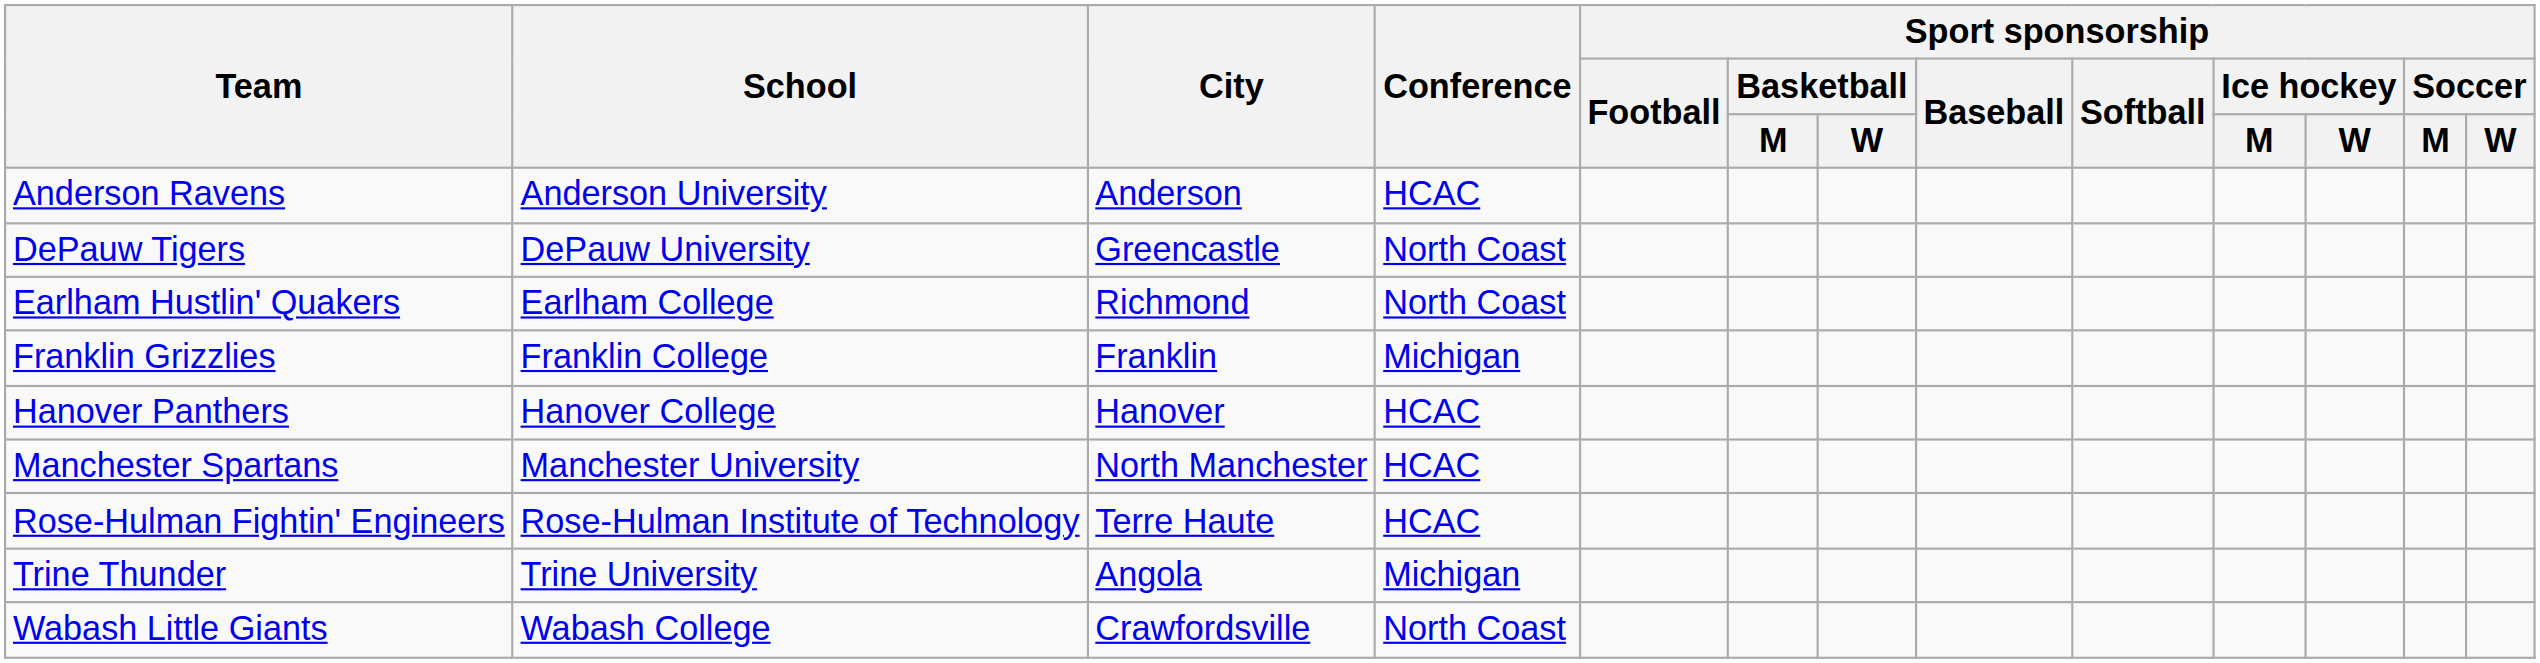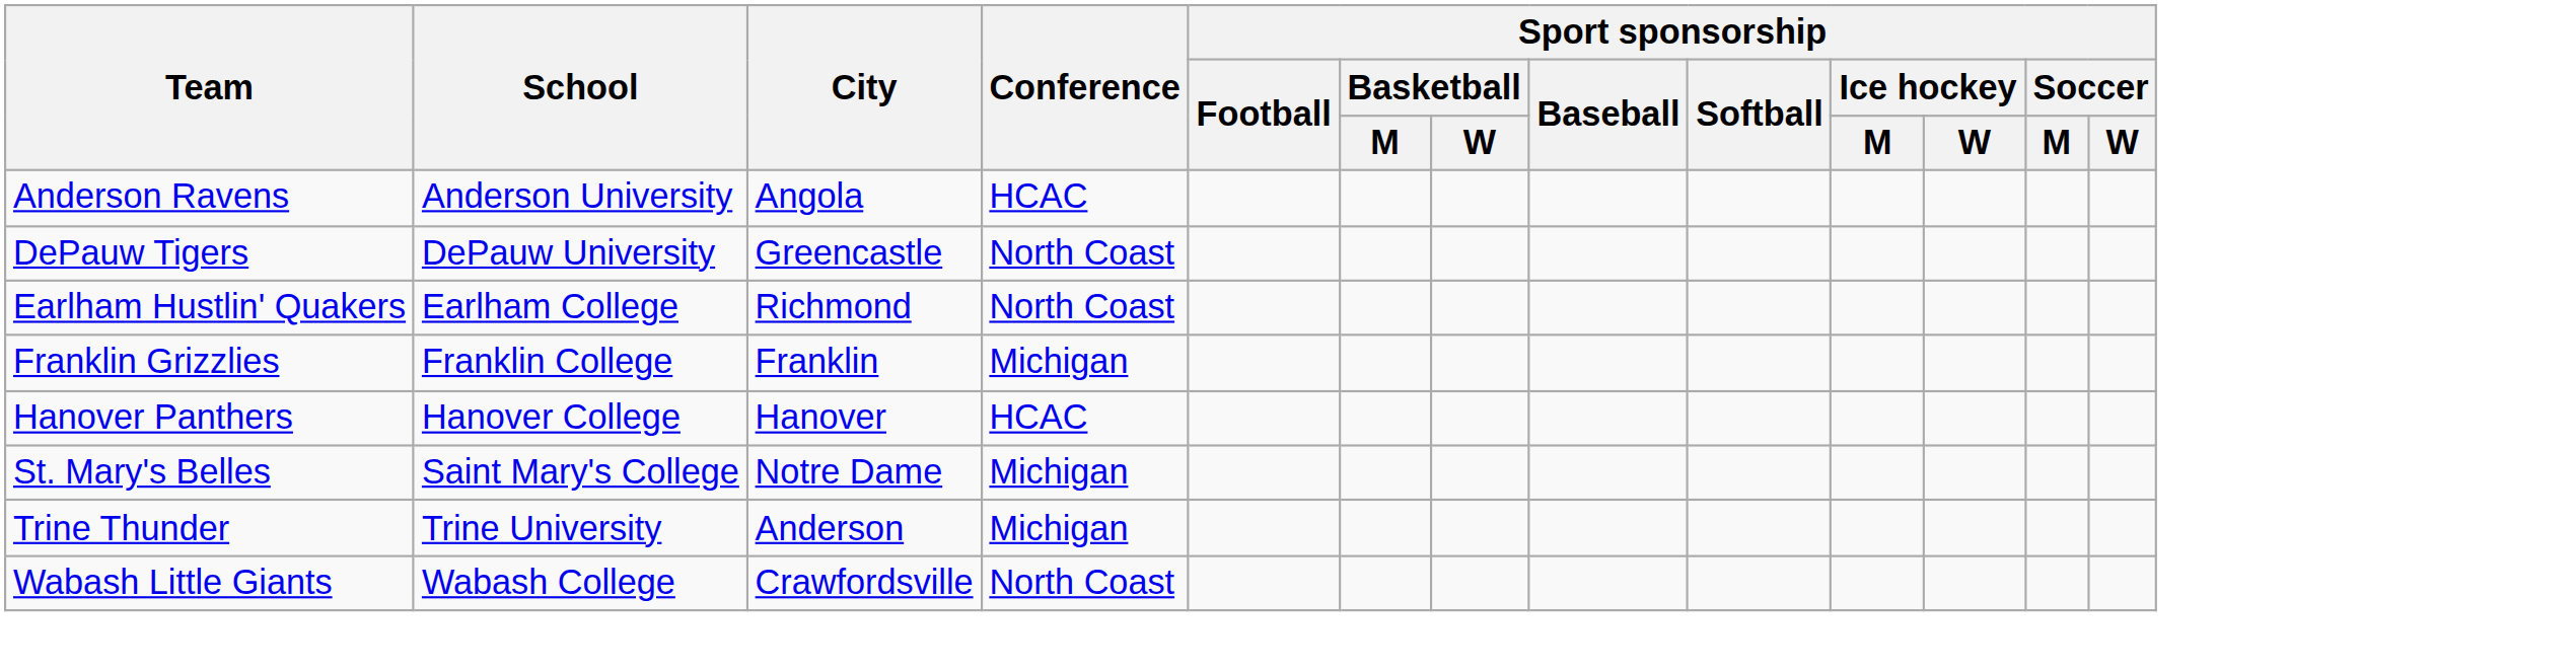Anderson Ravens | City: Anderson -> Angola
- row: Manchester Spartans | Manchester University | North Manchester | HCAC
- row: Rose-Hulman Fightin' Engineers | Rose-Hulman Institute of Technology | Terre Haute | HCAC
+ row: St. Mary's Belles | Saint Mary's College | Notre Dame | Michigan
Trine Thunder | City: Angola -> Anderson
